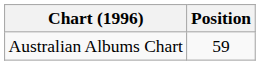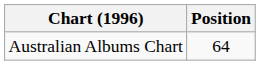Australian Albums Chart | Position: 59 -> 64
